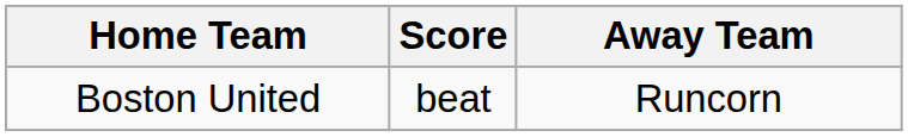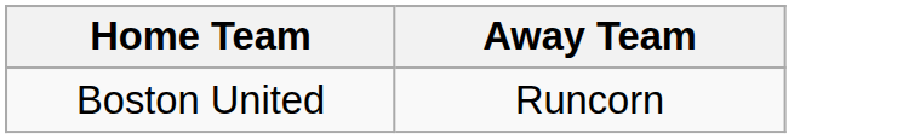- column: Score | beat
